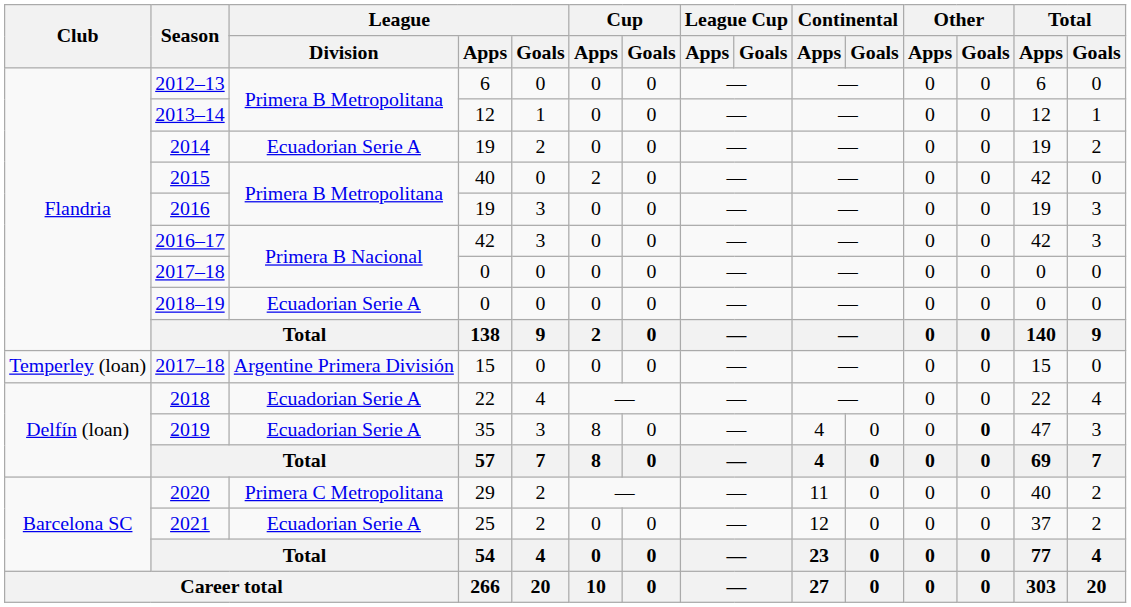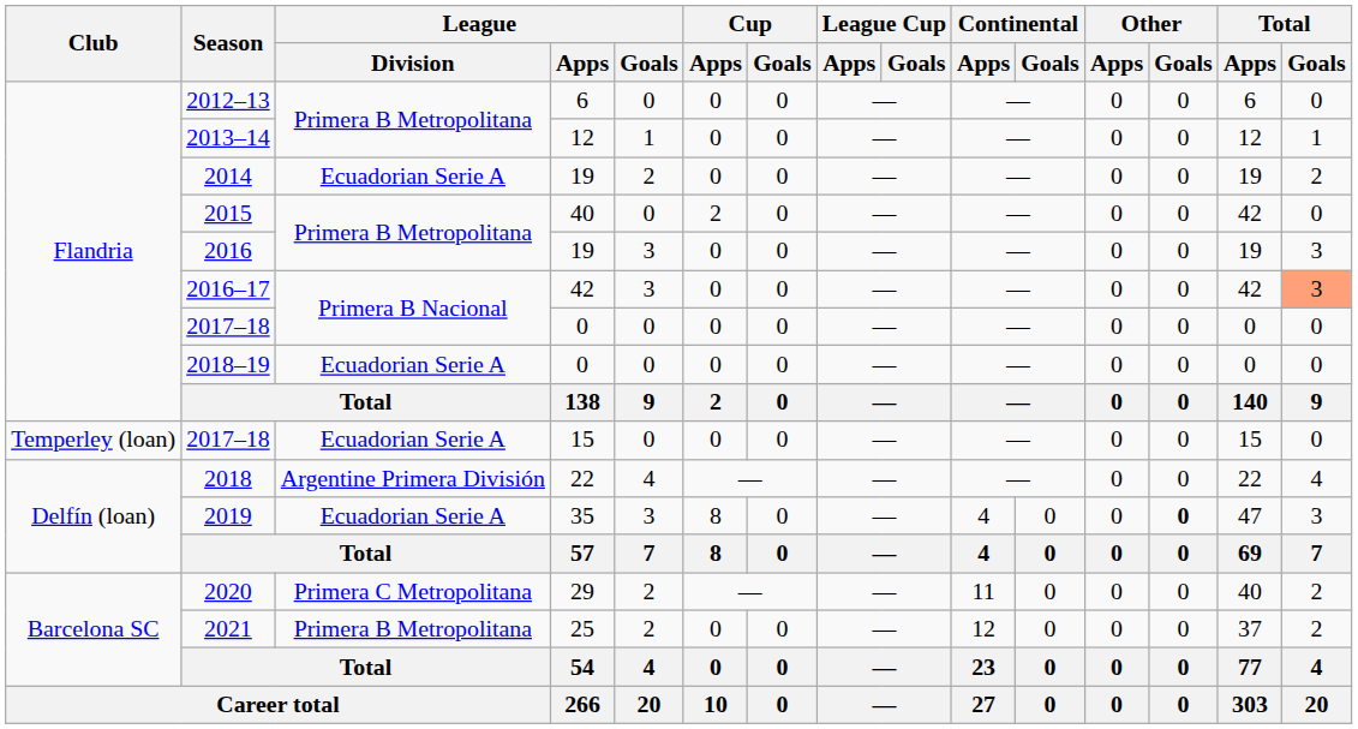2016–17 | Total / Goals: no background -> lightsalmon background
2017–18 / 15 | League / Division: Argentine Primera División -> Ecuadorian Serie A
2018 | League / Division: Ecuadorian Serie A -> Argentine Primera División
2021 | League / Division: Ecuadorian Serie A -> Primera B Metropolitana
